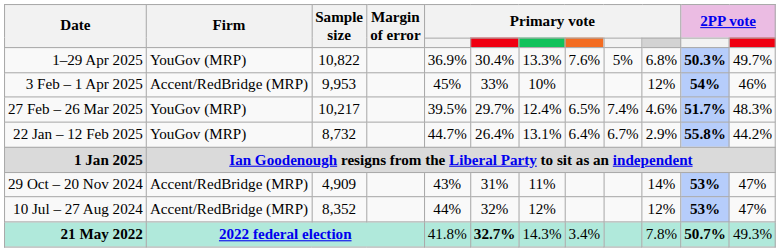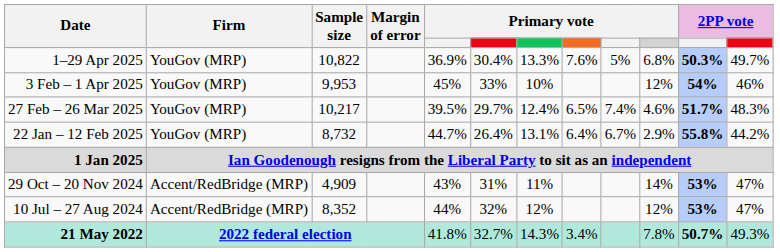3 Feb – 1 Apr 2025 | Firm: Accent/RedBridge (MRP) -> YouGov (MRP)
21 May 2022 | column 6: bold -> normal
